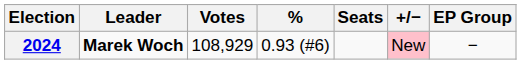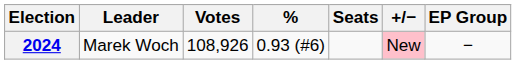2024 | Leader: bold -> normal
2024 | Votes: 108,929 -> 108,926
